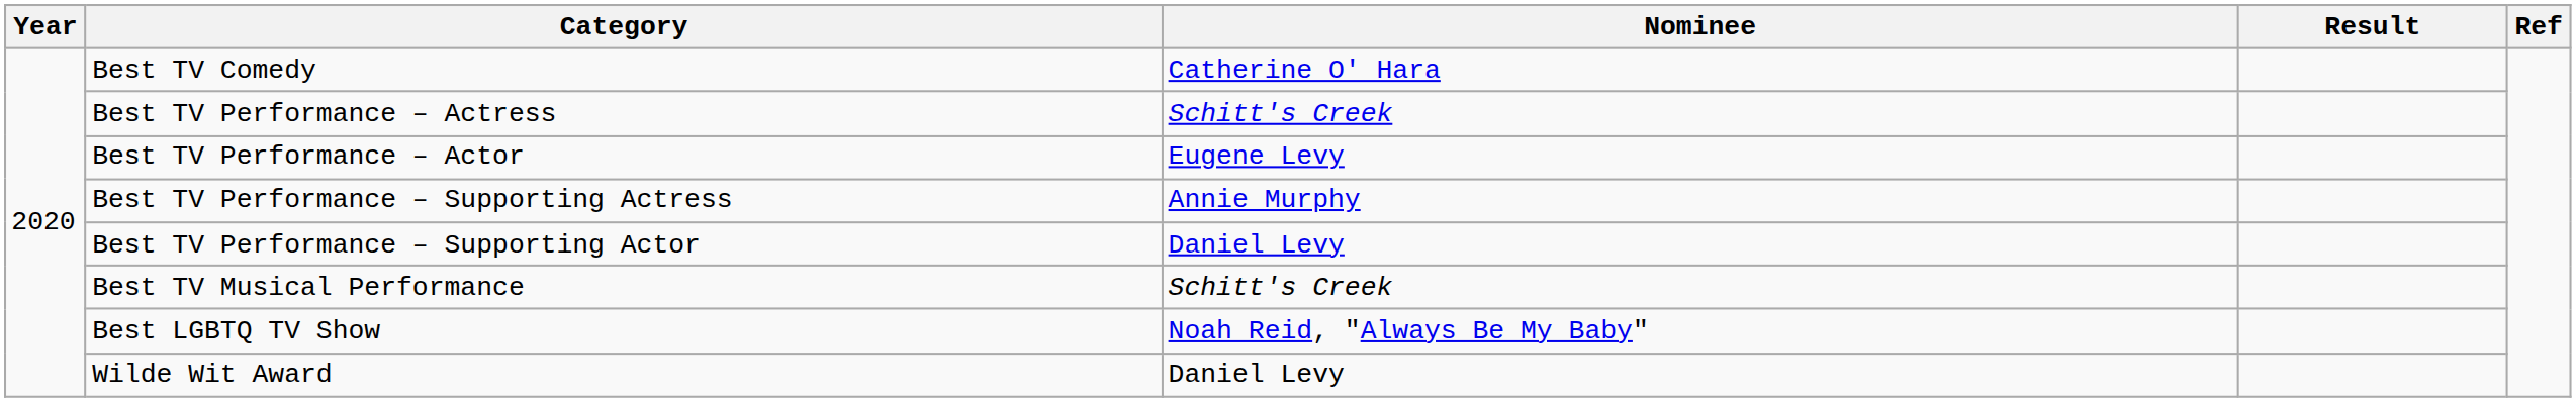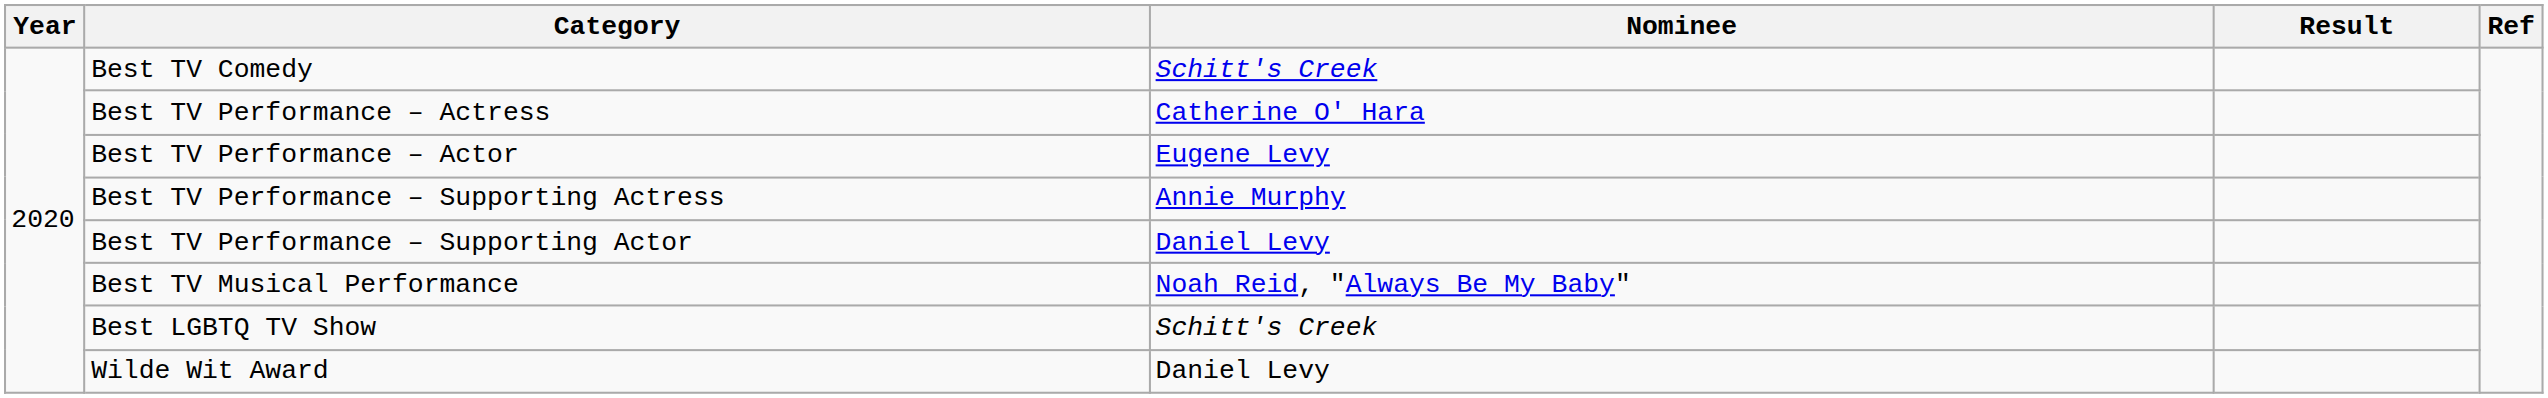Best TV Comedy | Nominee: Catherine O' Hara -> Schitt's Creek
Best TV Performance – Actress | Nominee: Schitt's Creek -> Catherine O' Hara
Best TV Musical Performance | Nominee: Schitt's Creek -> Noah Reid, "Always Be My Baby"
Best LGBTQ TV Show | Nominee: Noah Reid, "Always Be My Baby" -> Schitt's Creek
